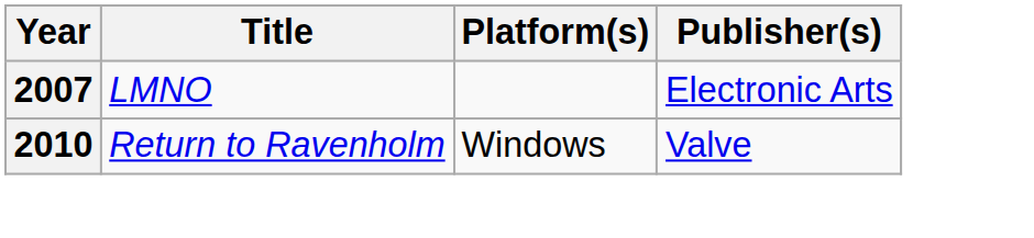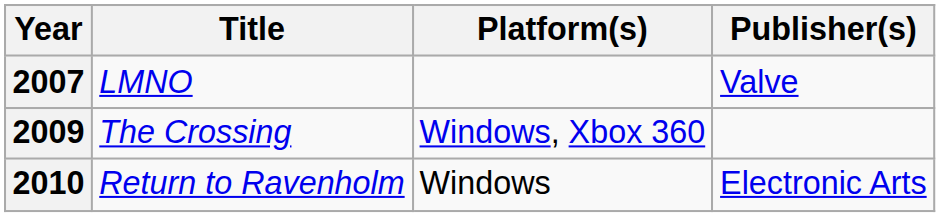2007 | Publisher(s): Electronic Arts -> Valve
+ row: 2009 | The Crossing | Windows, Xbox 360
2010 | Publisher(s): Valve -> Electronic Arts
